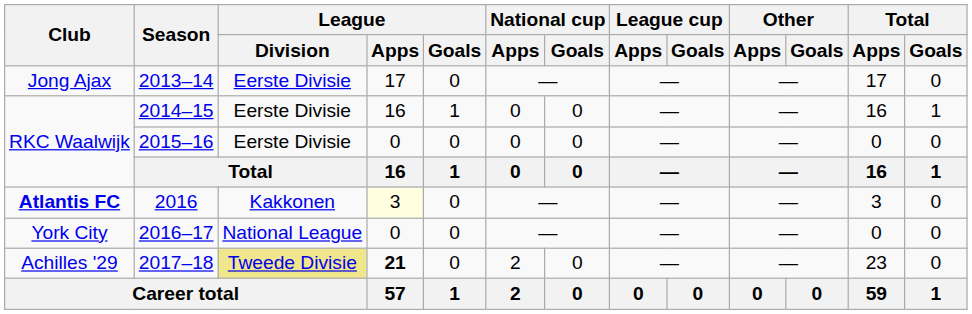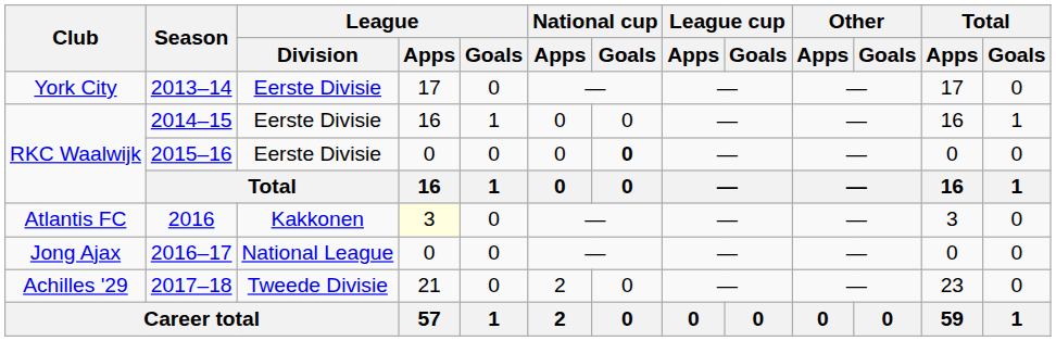2013–14 | Club: Jong Ajax -> York City
2015–16 | National cup / Goals: normal -> bold
2016 | Club: bold -> normal
2016–17 | Club: York City -> Jong Ajax
2017–18 | League / Division: khaki background -> no background
2017–18 | League / Apps: bold -> normal
